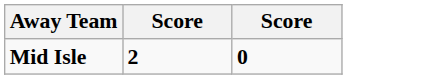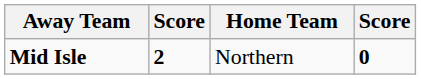+ column: Home Team | Northern
